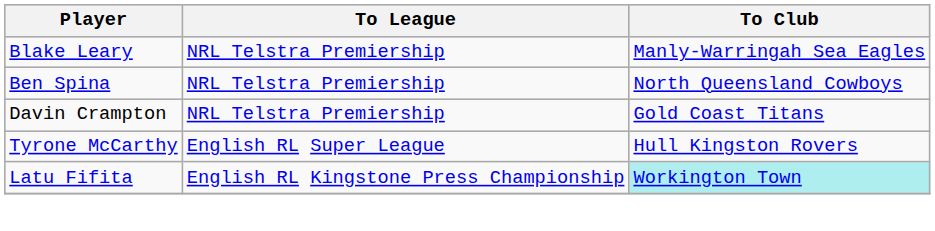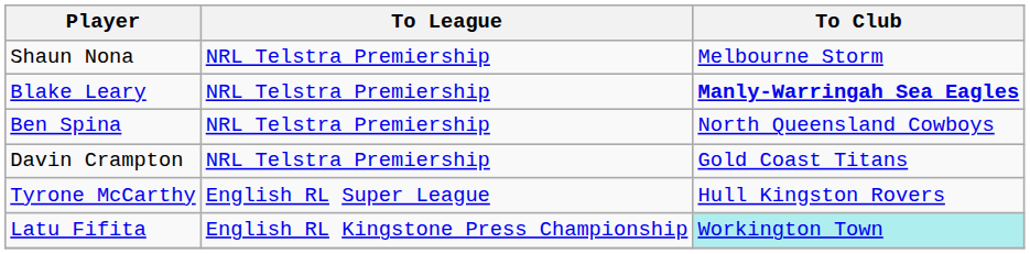+ row: Shaun Nona | NRL Telstra Premiership | Melbourne Storm
Blake Leary | To Club: normal -> bold
